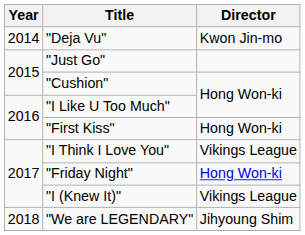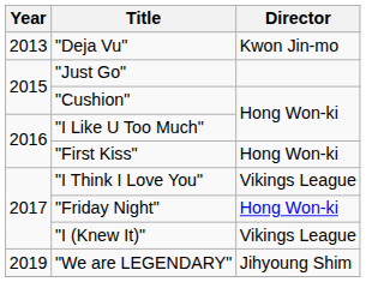"Deja Vu" | Year: 2014 -> 2013
"We are LEGENDARY" | Year: 2018 -> 2019
